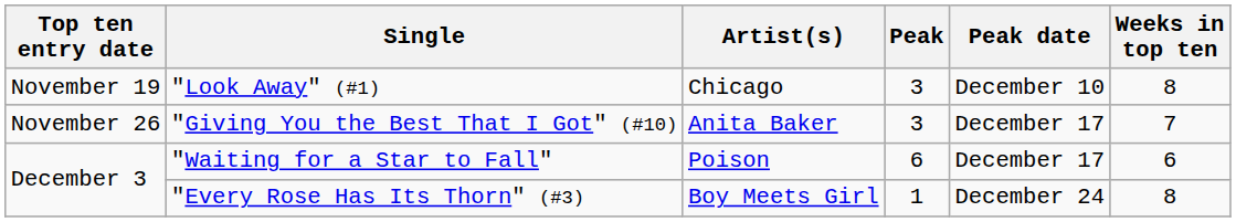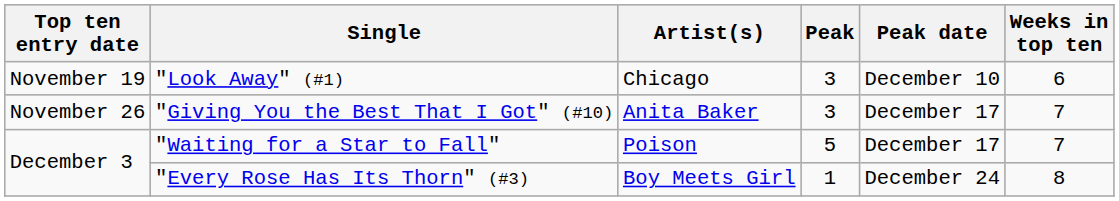"Look Away" (#1) | Weeks in top ten: 8 -> 6
"Waiting for a Star to Fall" | Peak: 6 -> 5
"Waiting for a Star to Fall" | Weeks in top ten: 6 -> 7
